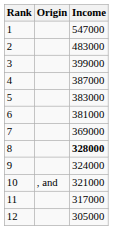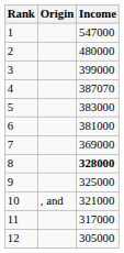2 | Income: 483000 -> 480000
4 | Income: 387000 -> 387070
9 | Income: 324000 -> 325000
